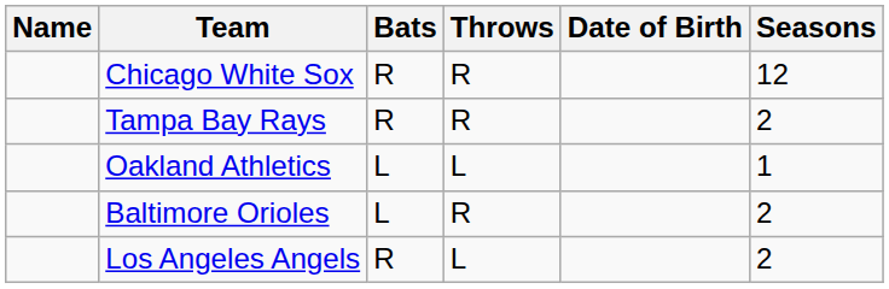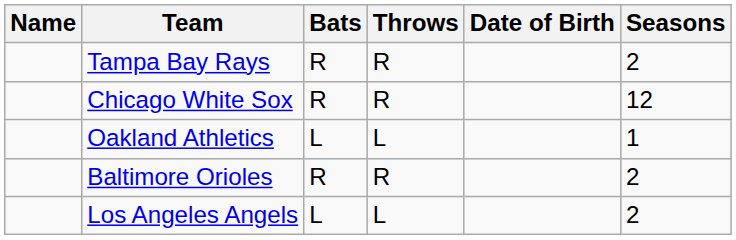rows swapped: Chicago White Sox <-> Tampa Bay Rays
Baltimore Orioles | Bats: L -> R
Los Angeles Angels | Bats: R -> L
